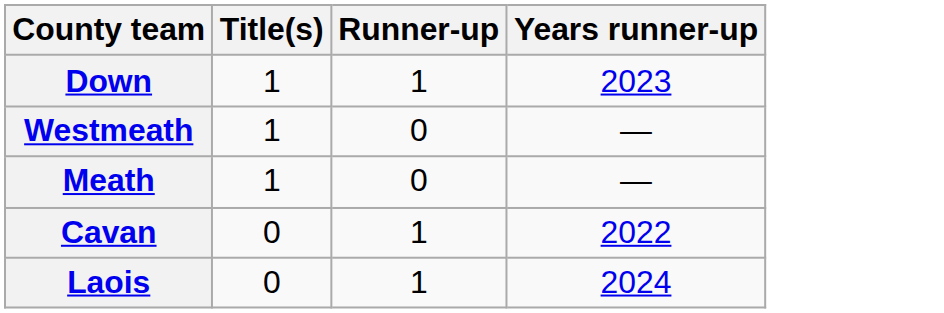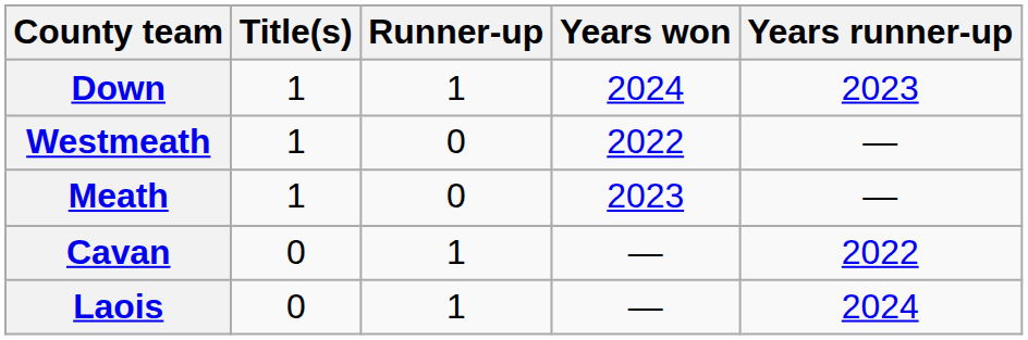+ column: Years won | 2024 | 2022 | 2023 | — | —
